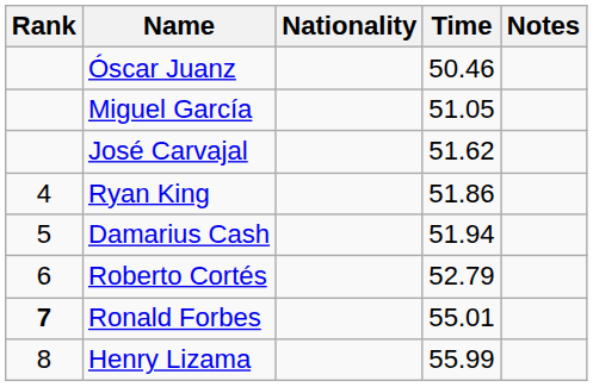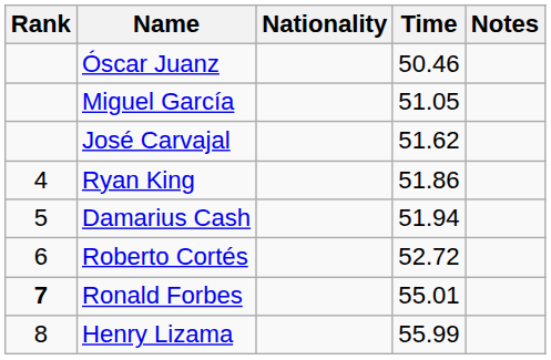Roberto Cortés | Time: 52.79 -> 52.72
